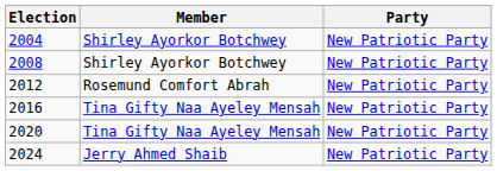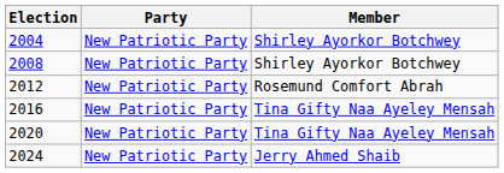columns swapped: Member <-> Party
